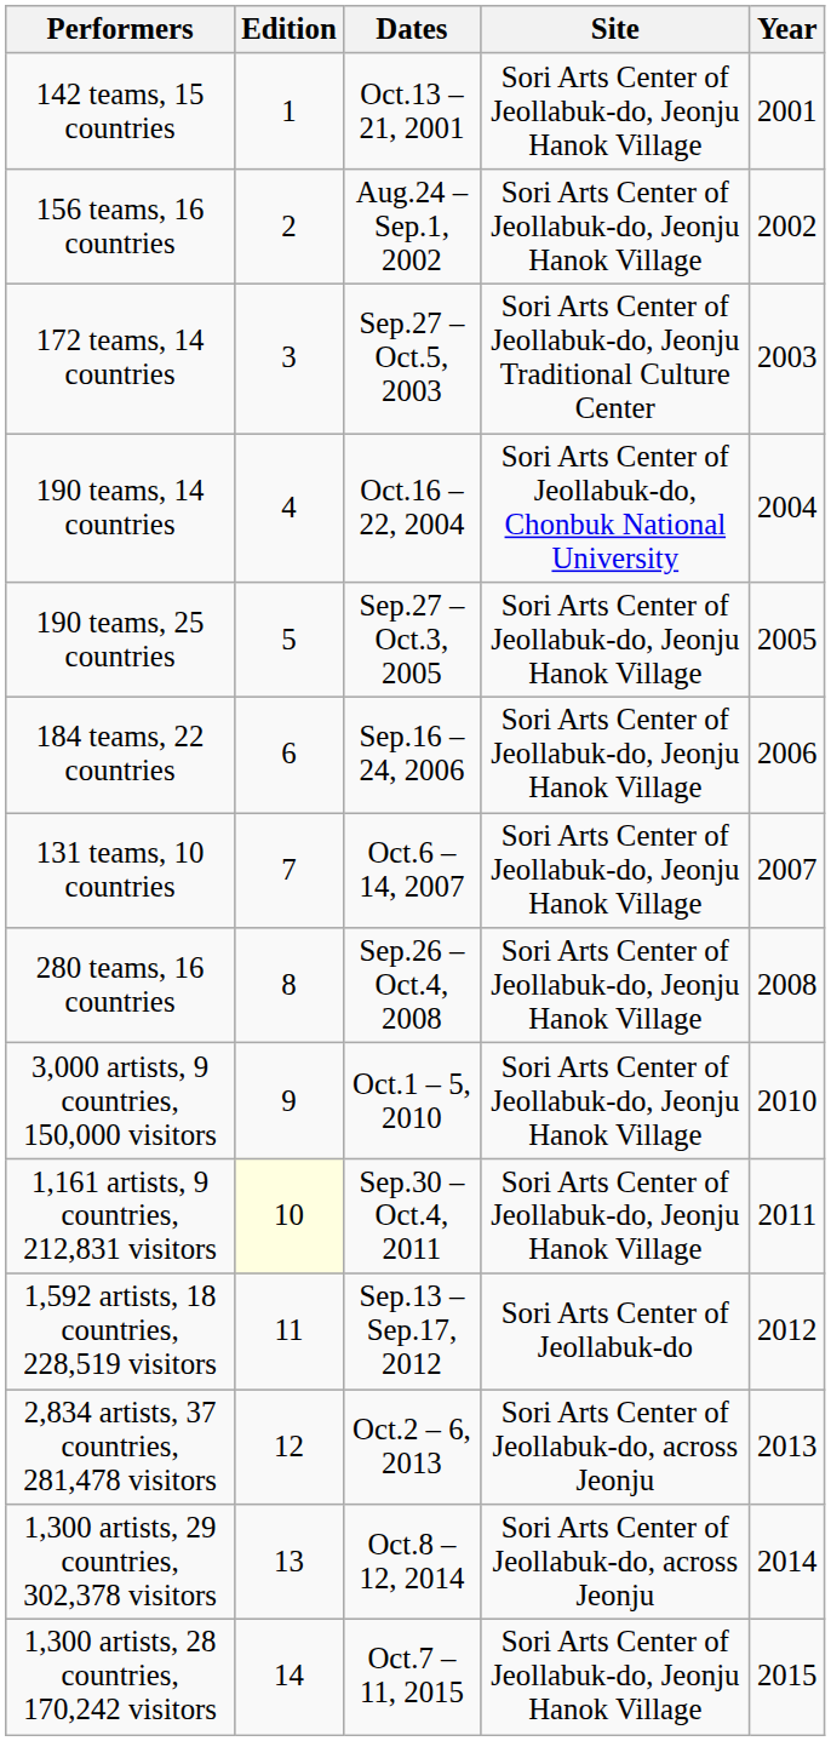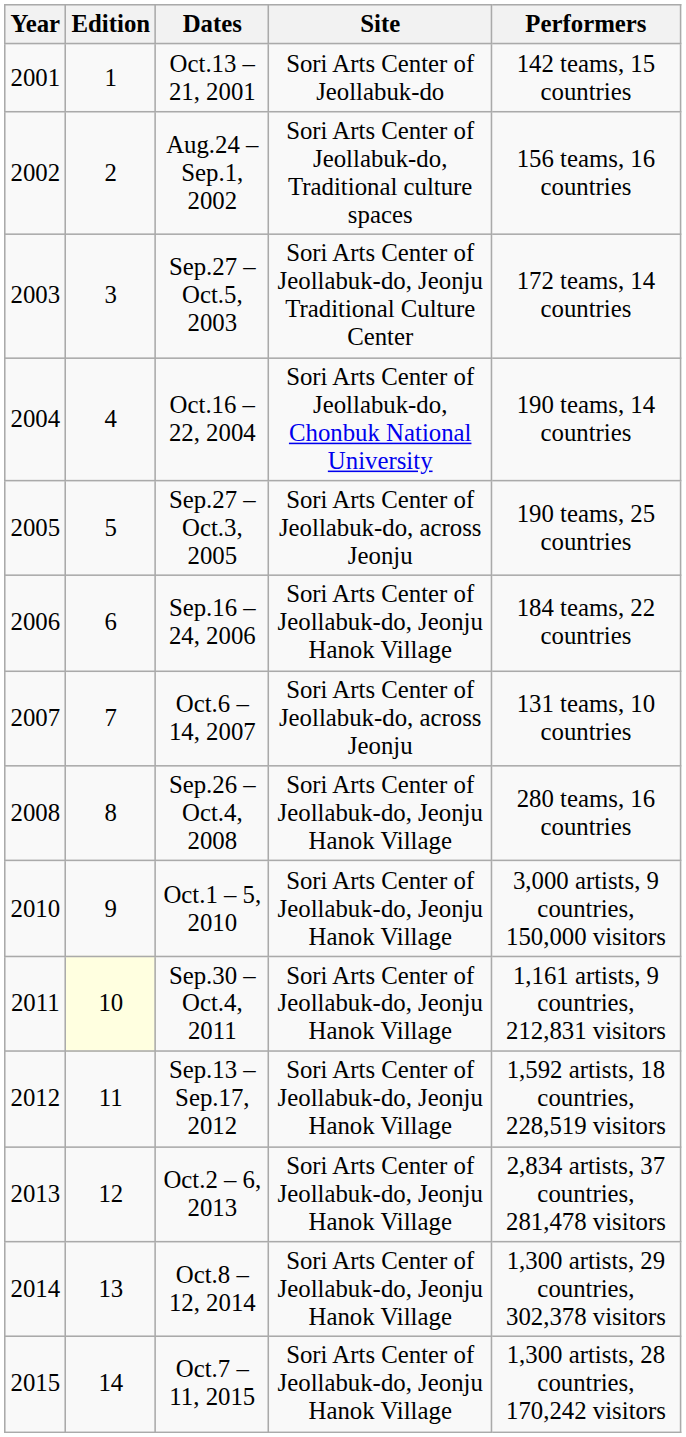columns swapped: Year <-> Performers
Oct.13 – 21, 2001 | Site: Sori Arts Center of Jeollabuk-do, Jeonju Hanok Village -> Sori Arts Center of Jeollabuk-do
Aug.24 – Sep.1, 2002 | Site: Sori Arts Center of Jeollabuk-do, Jeonju Hanok Village -> Sori Arts Center of Jeollabuk-do, Traditional culture spaces
Sep.27 – Oct.3, 2005 | Site: Sori Arts Center of Jeollabuk-do, Jeonju Hanok Village -> Sori Arts Center of Jeollabuk-do, across Jeonju
Oct.6 – 14, 2007 | Site: Sori Arts Center of Jeollabuk-do, Jeonju Hanok Village -> Sori Arts Center of Jeollabuk-do, across Jeonju
Sep.13 – Sep.17, 2012 | Site: Sori Arts Center of Jeollabuk-do -> Sori Arts Center of Jeollabuk-do, Jeonju Hanok Village
Oct.2 – 6, 2013 | Site: Sori Arts Center of Jeollabuk-do, across Jeonju -> Sori Arts Center of Jeollabuk-do, Jeonju Hanok Village
Oct.8 – 12, 2014 | Site: Sori Arts Center of Jeollabuk-do, across Jeonju -> Sori Arts Center of Jeollabuk-do, Jeonju Hanok Village
